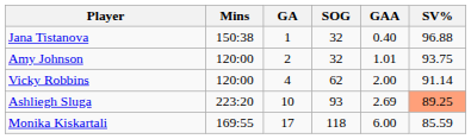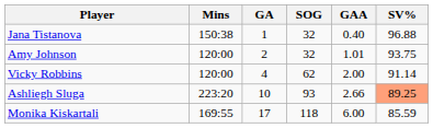Ashliegh Sluga | GAA: 2.69 -> 2.66
